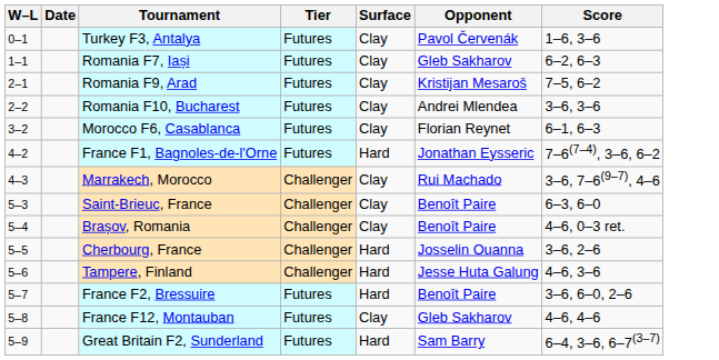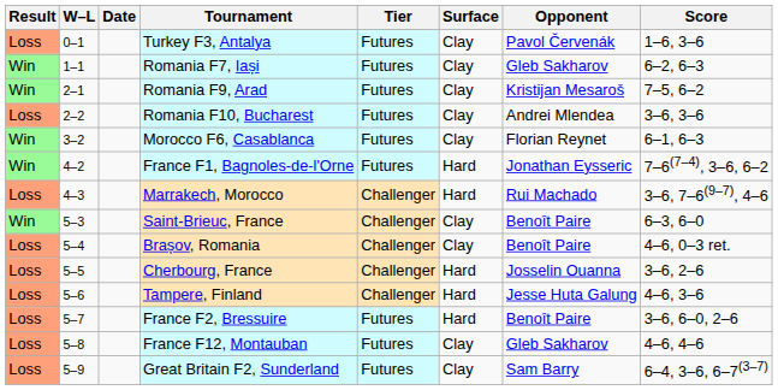+ column: Result | Loss | Win | Win | Loss | Win | Win | Loss | Win | Loss | Loss | Loss | Loss | Loss | Loss
Marrakech, Morocco | Surface: Clay -> Hard
Great Britain F2, Sunderland | Surface: Hard -> Clay
